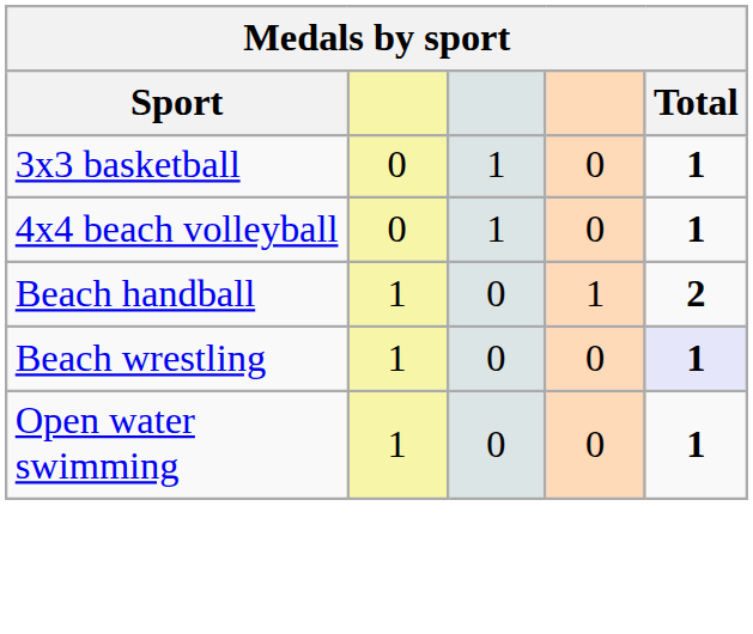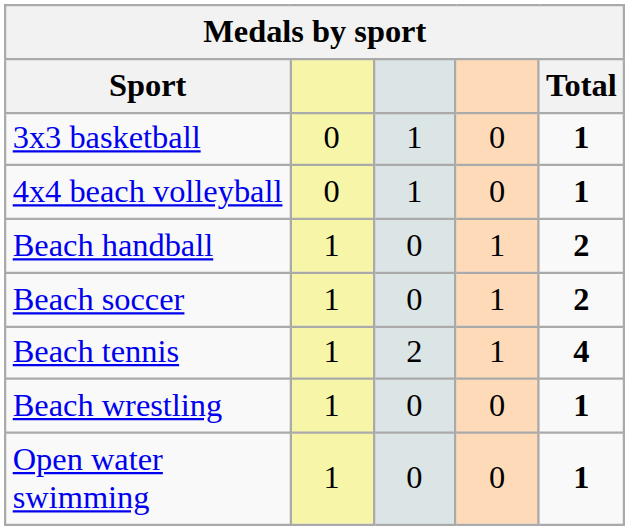+ row: Beach soccer | 1 | 0 | 1 | 2
+ row: Beach tennis | 1 | 2 | 1 | 4
Beach wrestling | Total: lavender background -> no background
